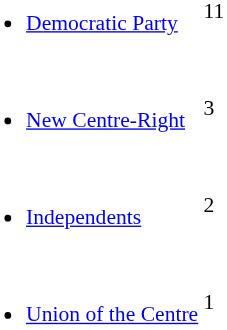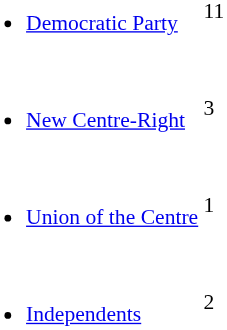rows swapped: Union of the Centre <-> Independents
